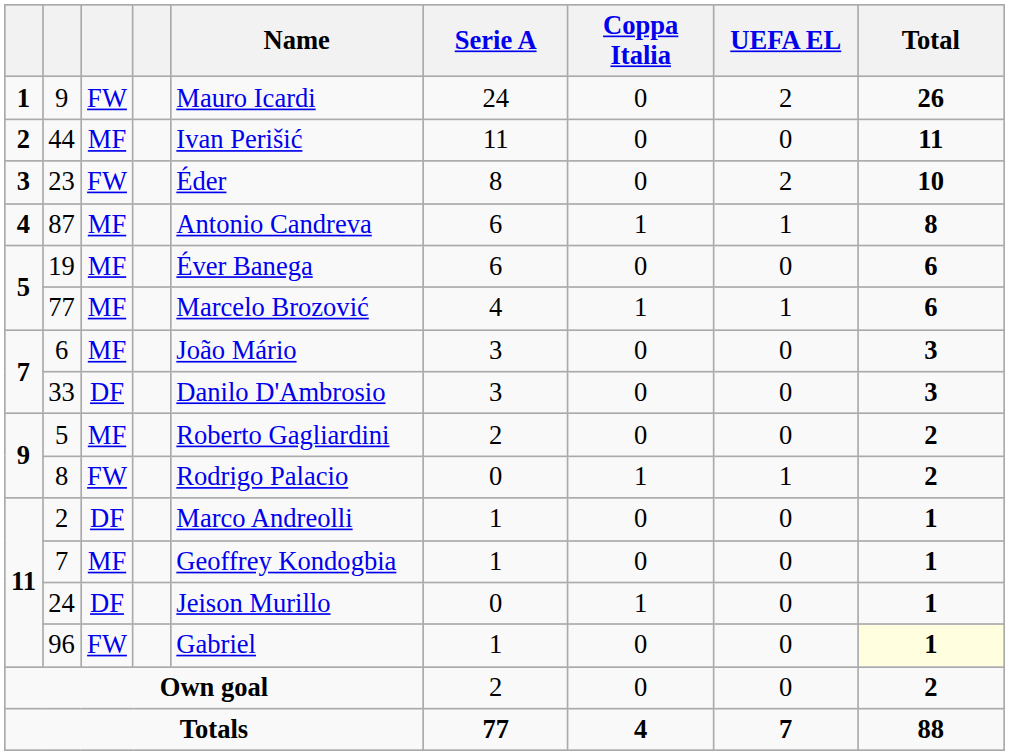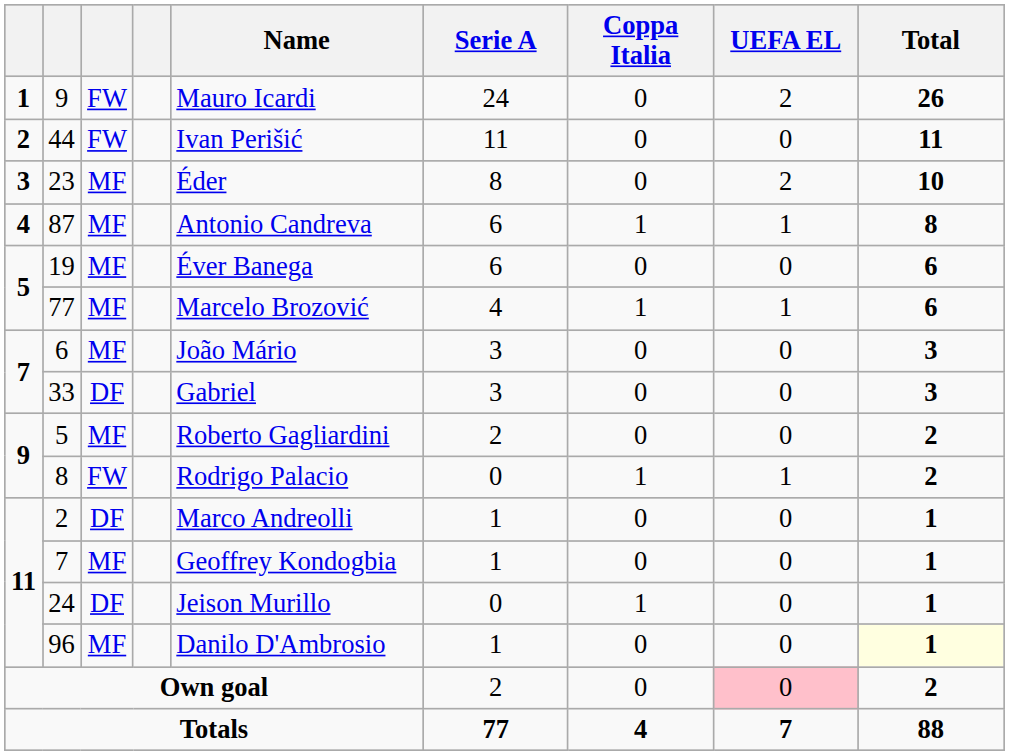44 | column 3: MF -> FW
23 | column 3: FW -> MF
33 | Name: Danilo D'Ambrosio -> Gabriel
96 | column 3: FW -> MF
96 | Name: Gabriel -> Danilo D'Ambrosio
Own goal | UEFA EL: no background -> pink background
